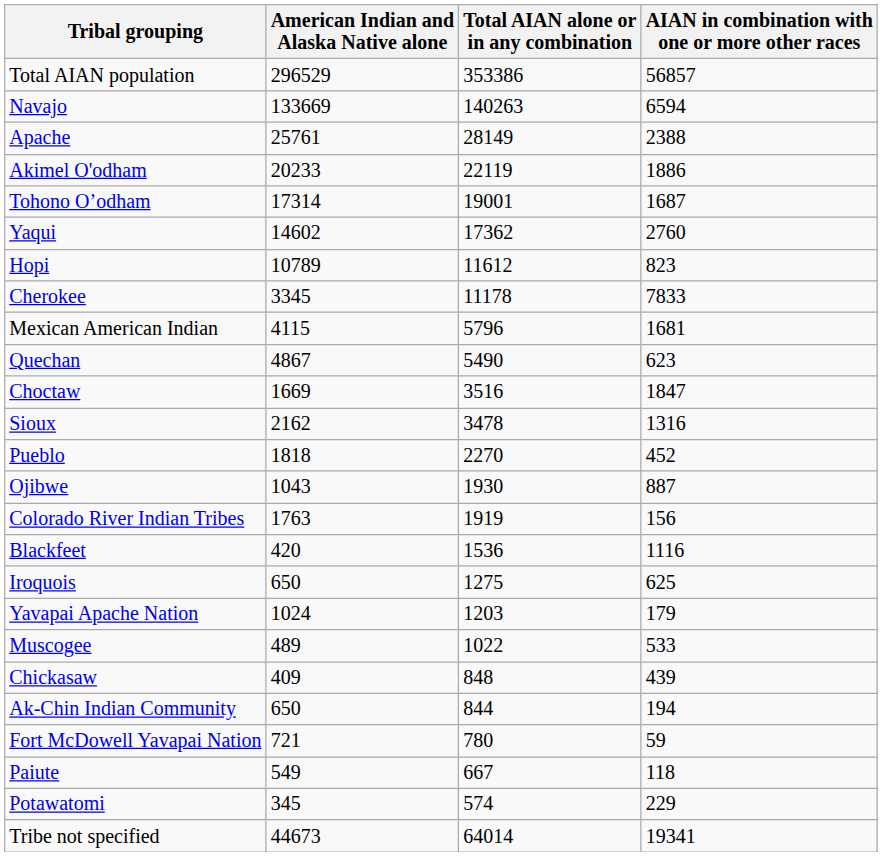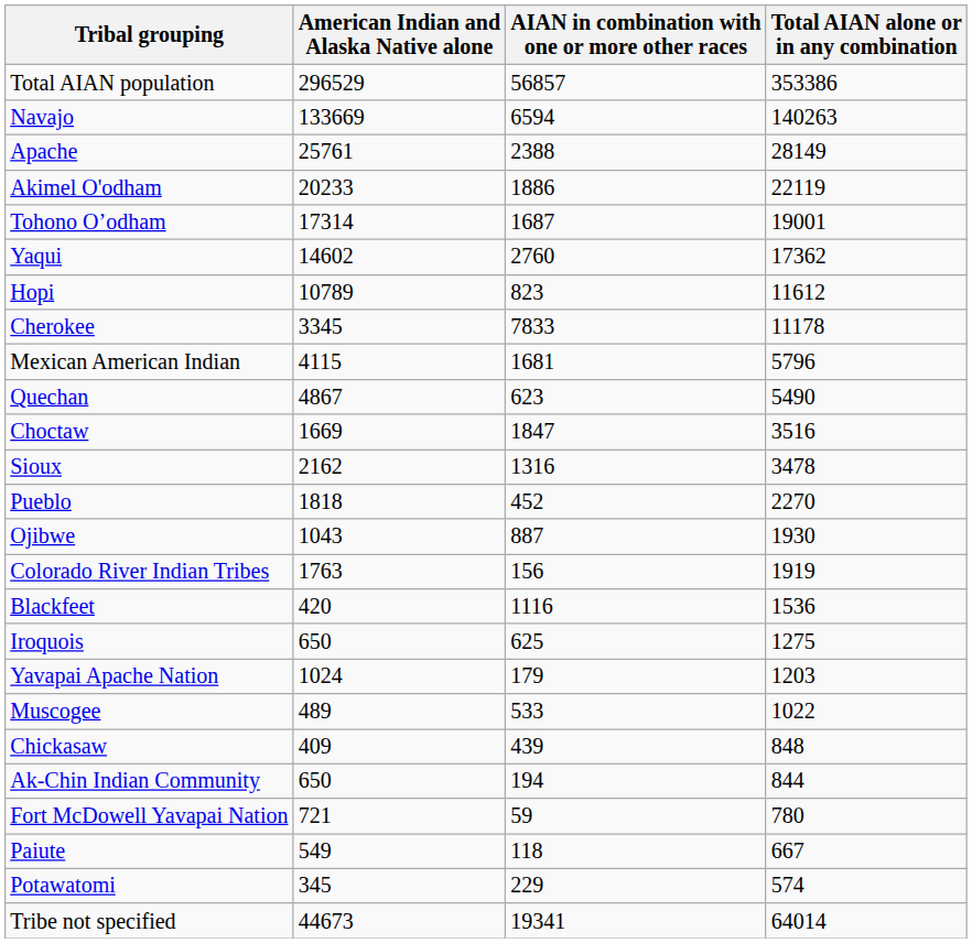columns swapped: AIAN in combination with one or more other races <-> Total AIAN alone or in any combination
